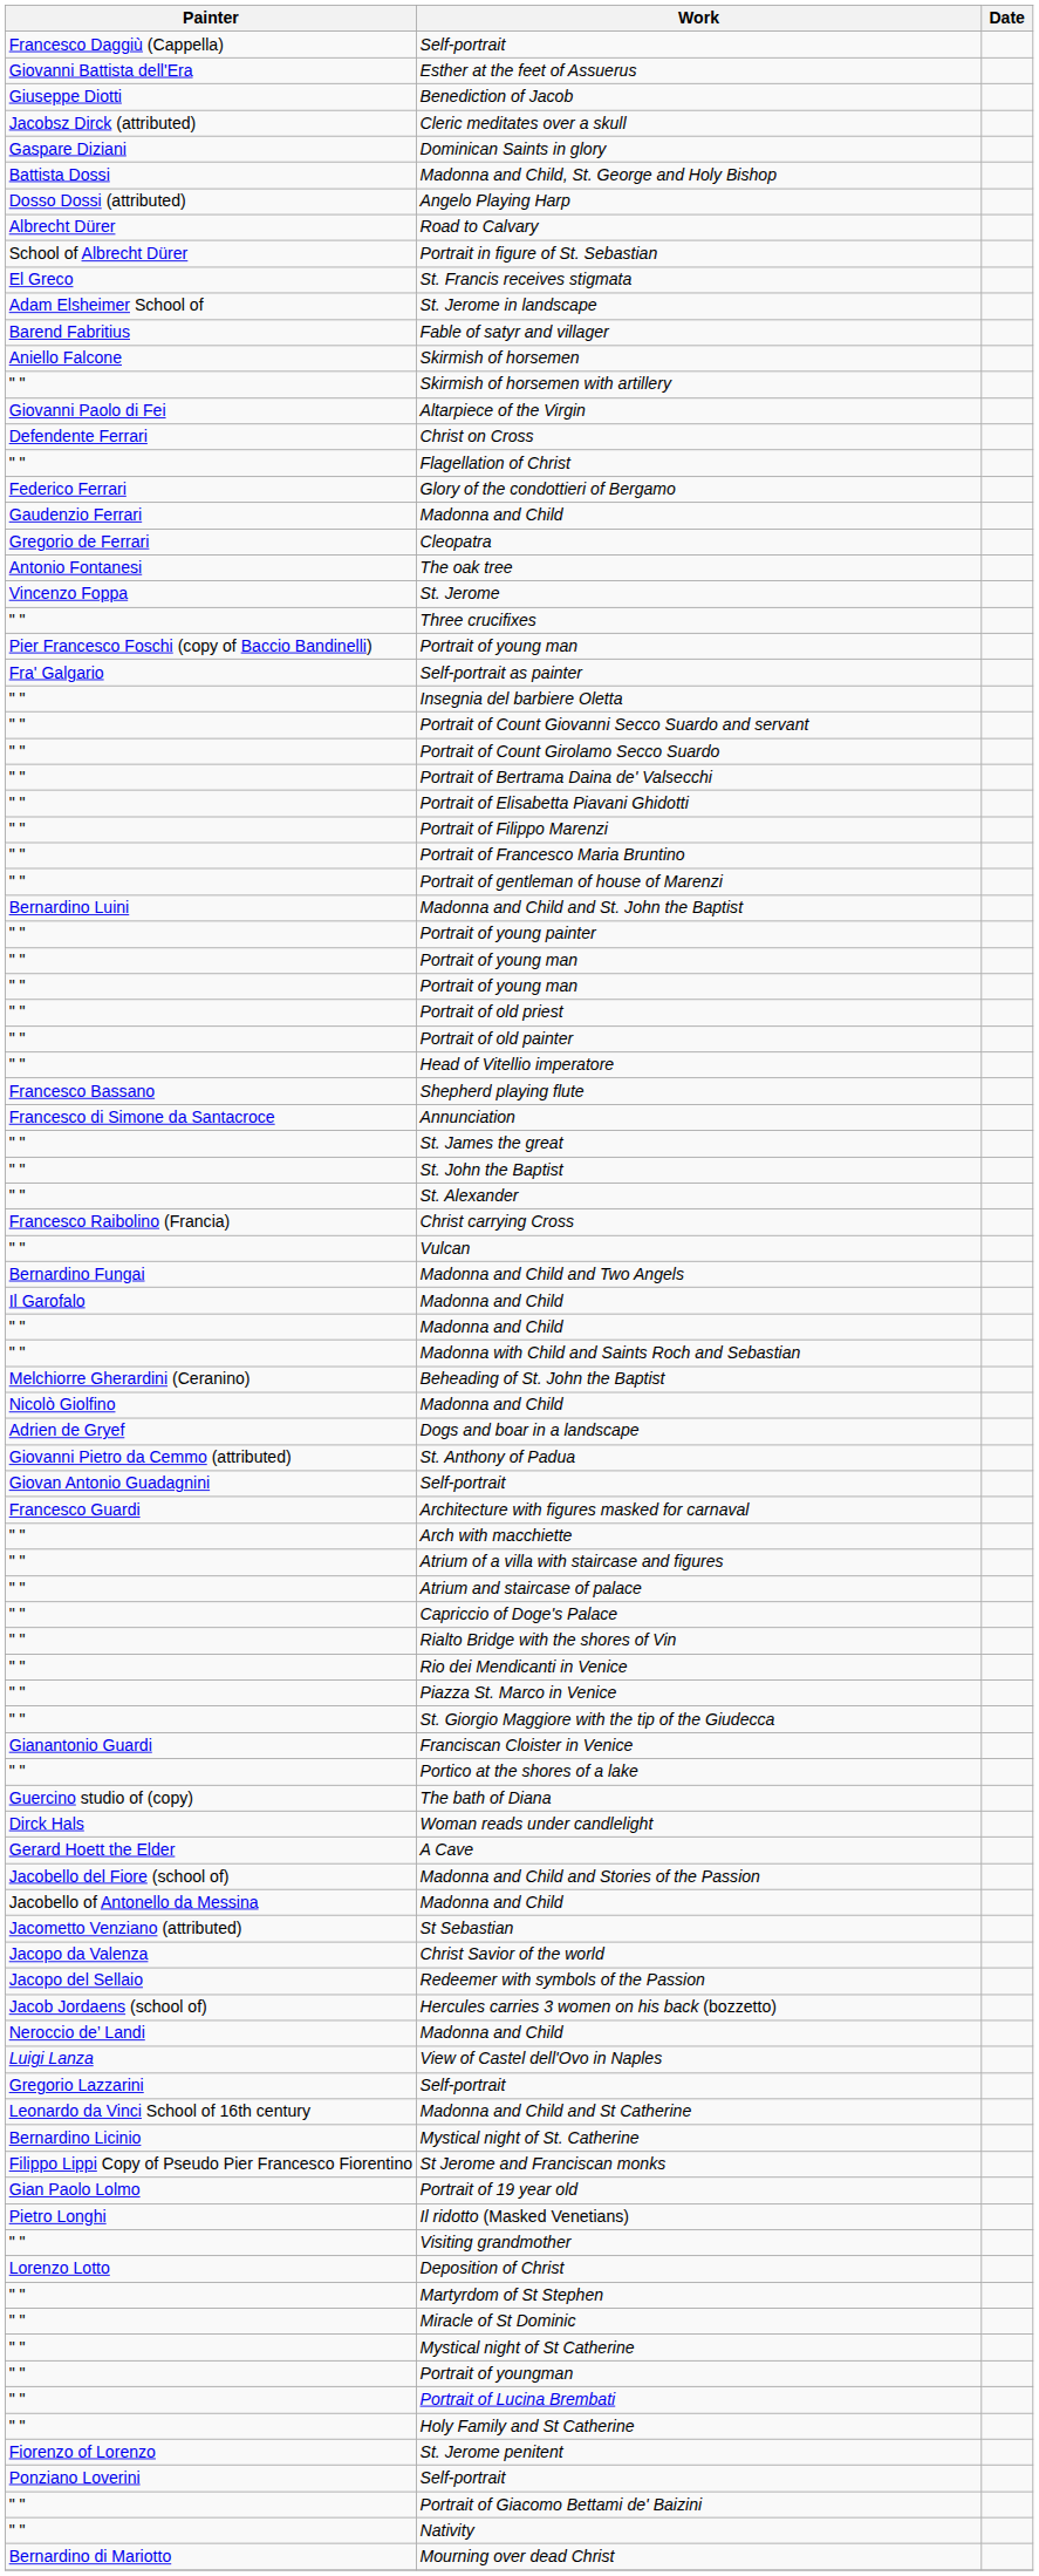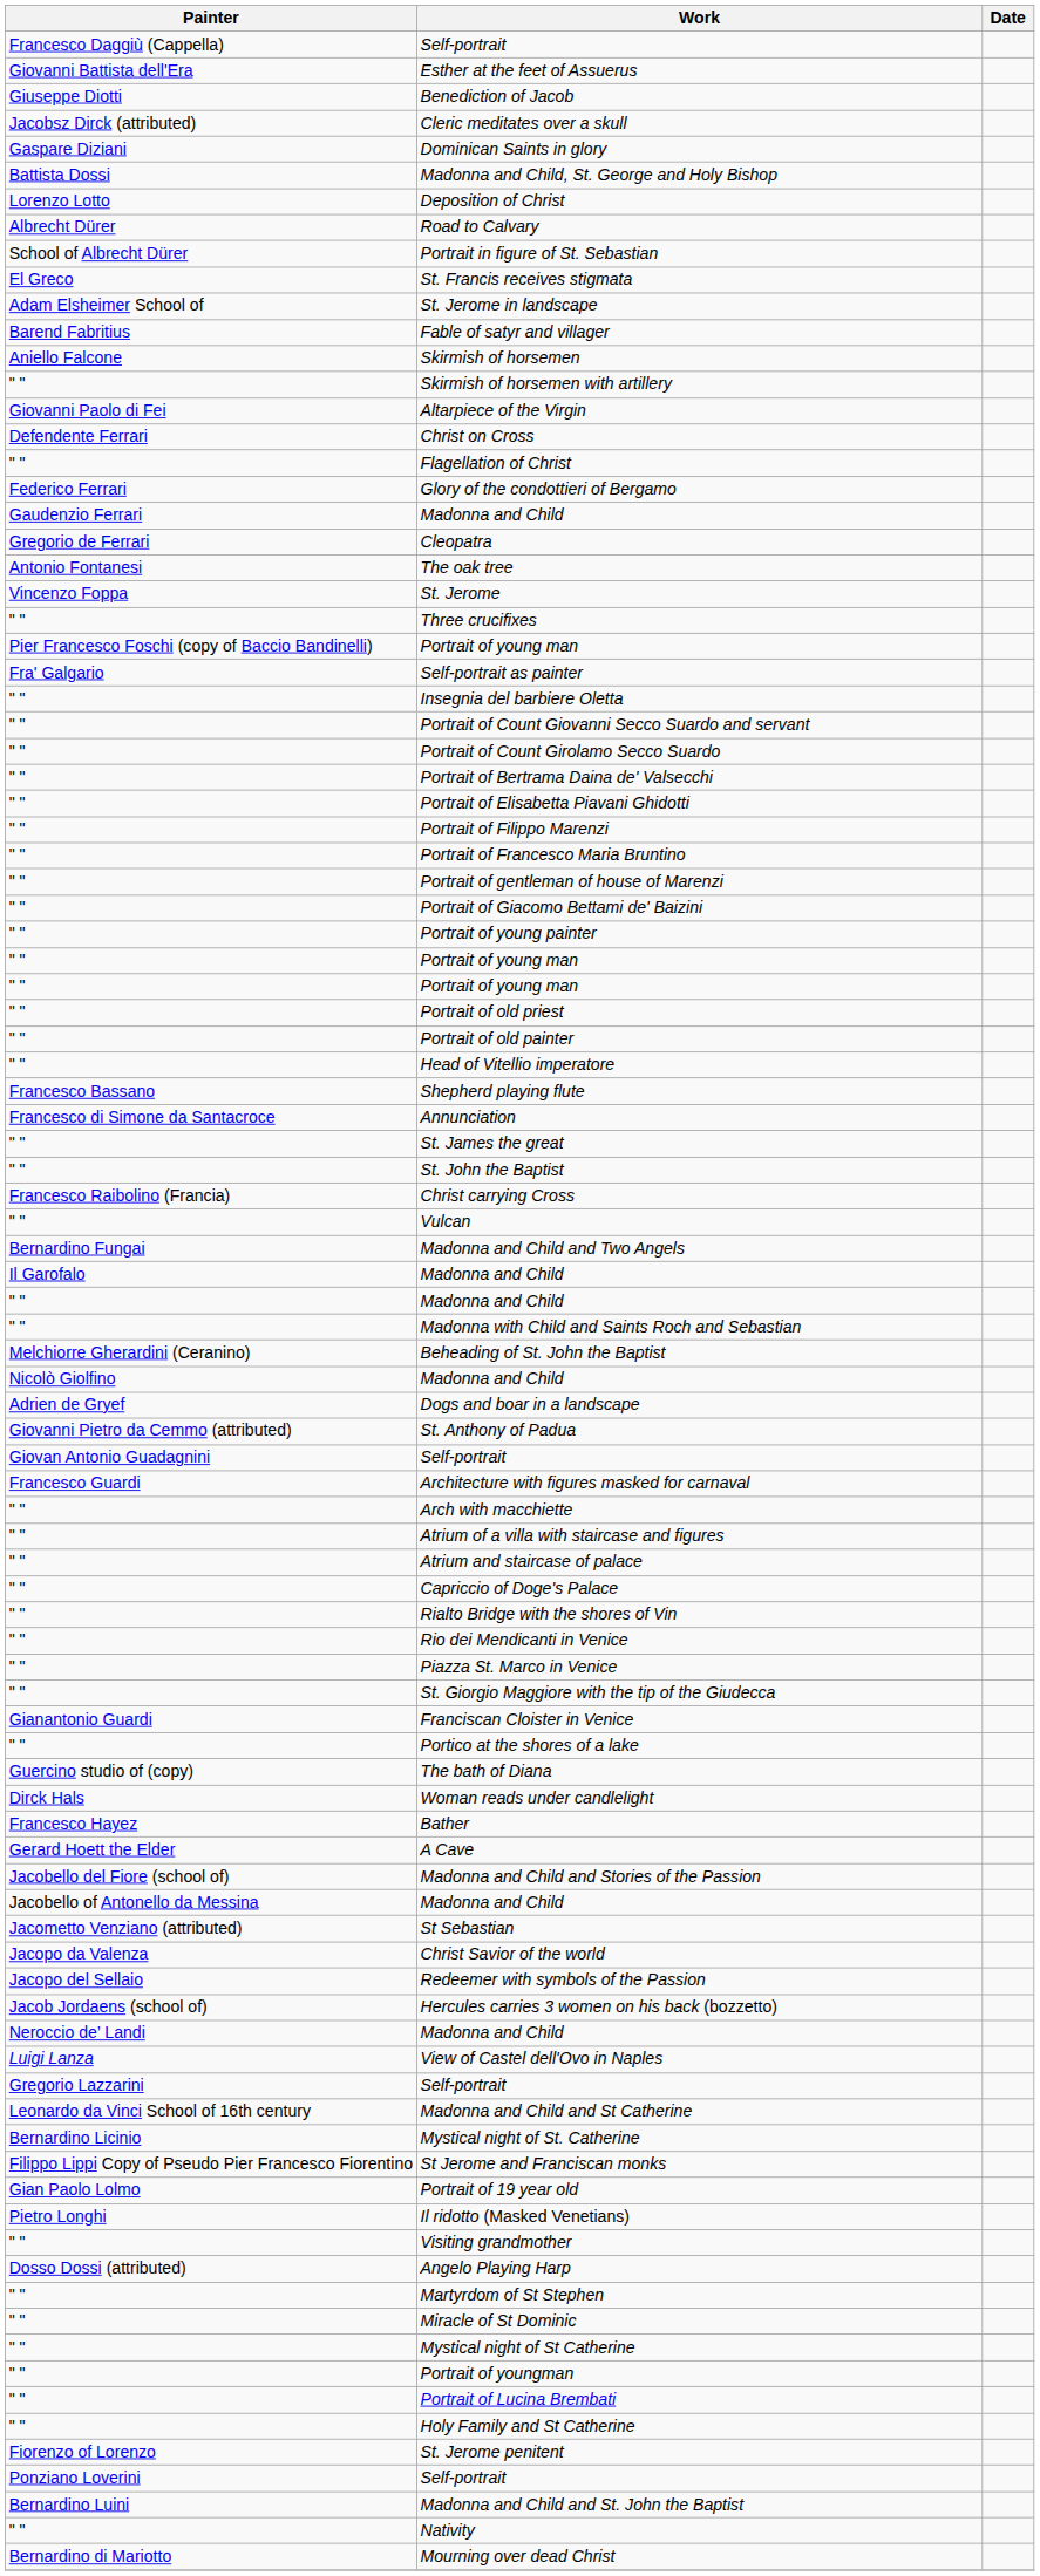rows swapped: Angelo Playing Harp <-> Deposition of Christ
rows swapped: Portrait of Giacomo Bettami de' Baizini <-> Madonna and Child and St. John the Baptist
- row: " " | St. Alexander
+ row: Francesco Hayez | Bather
